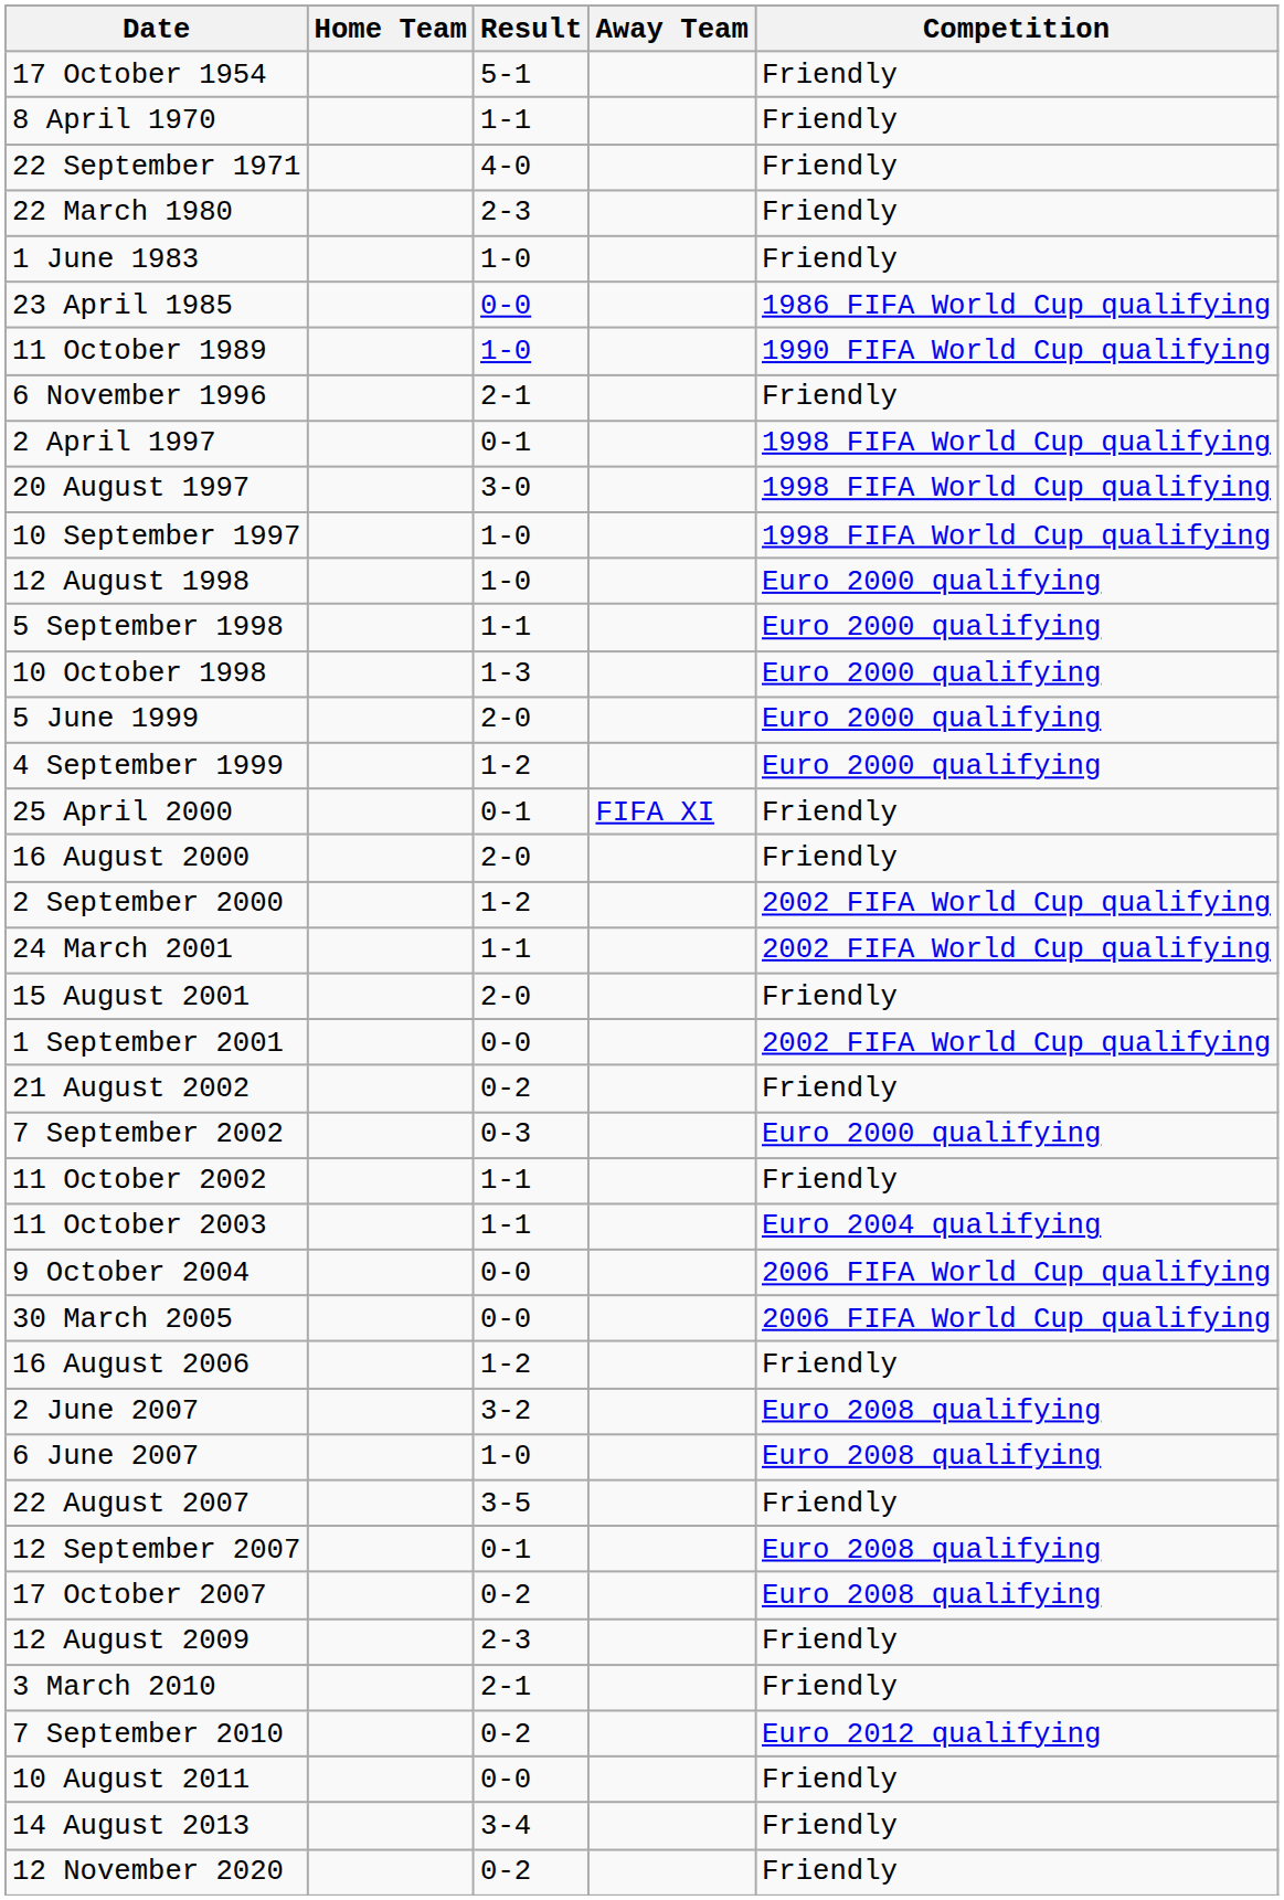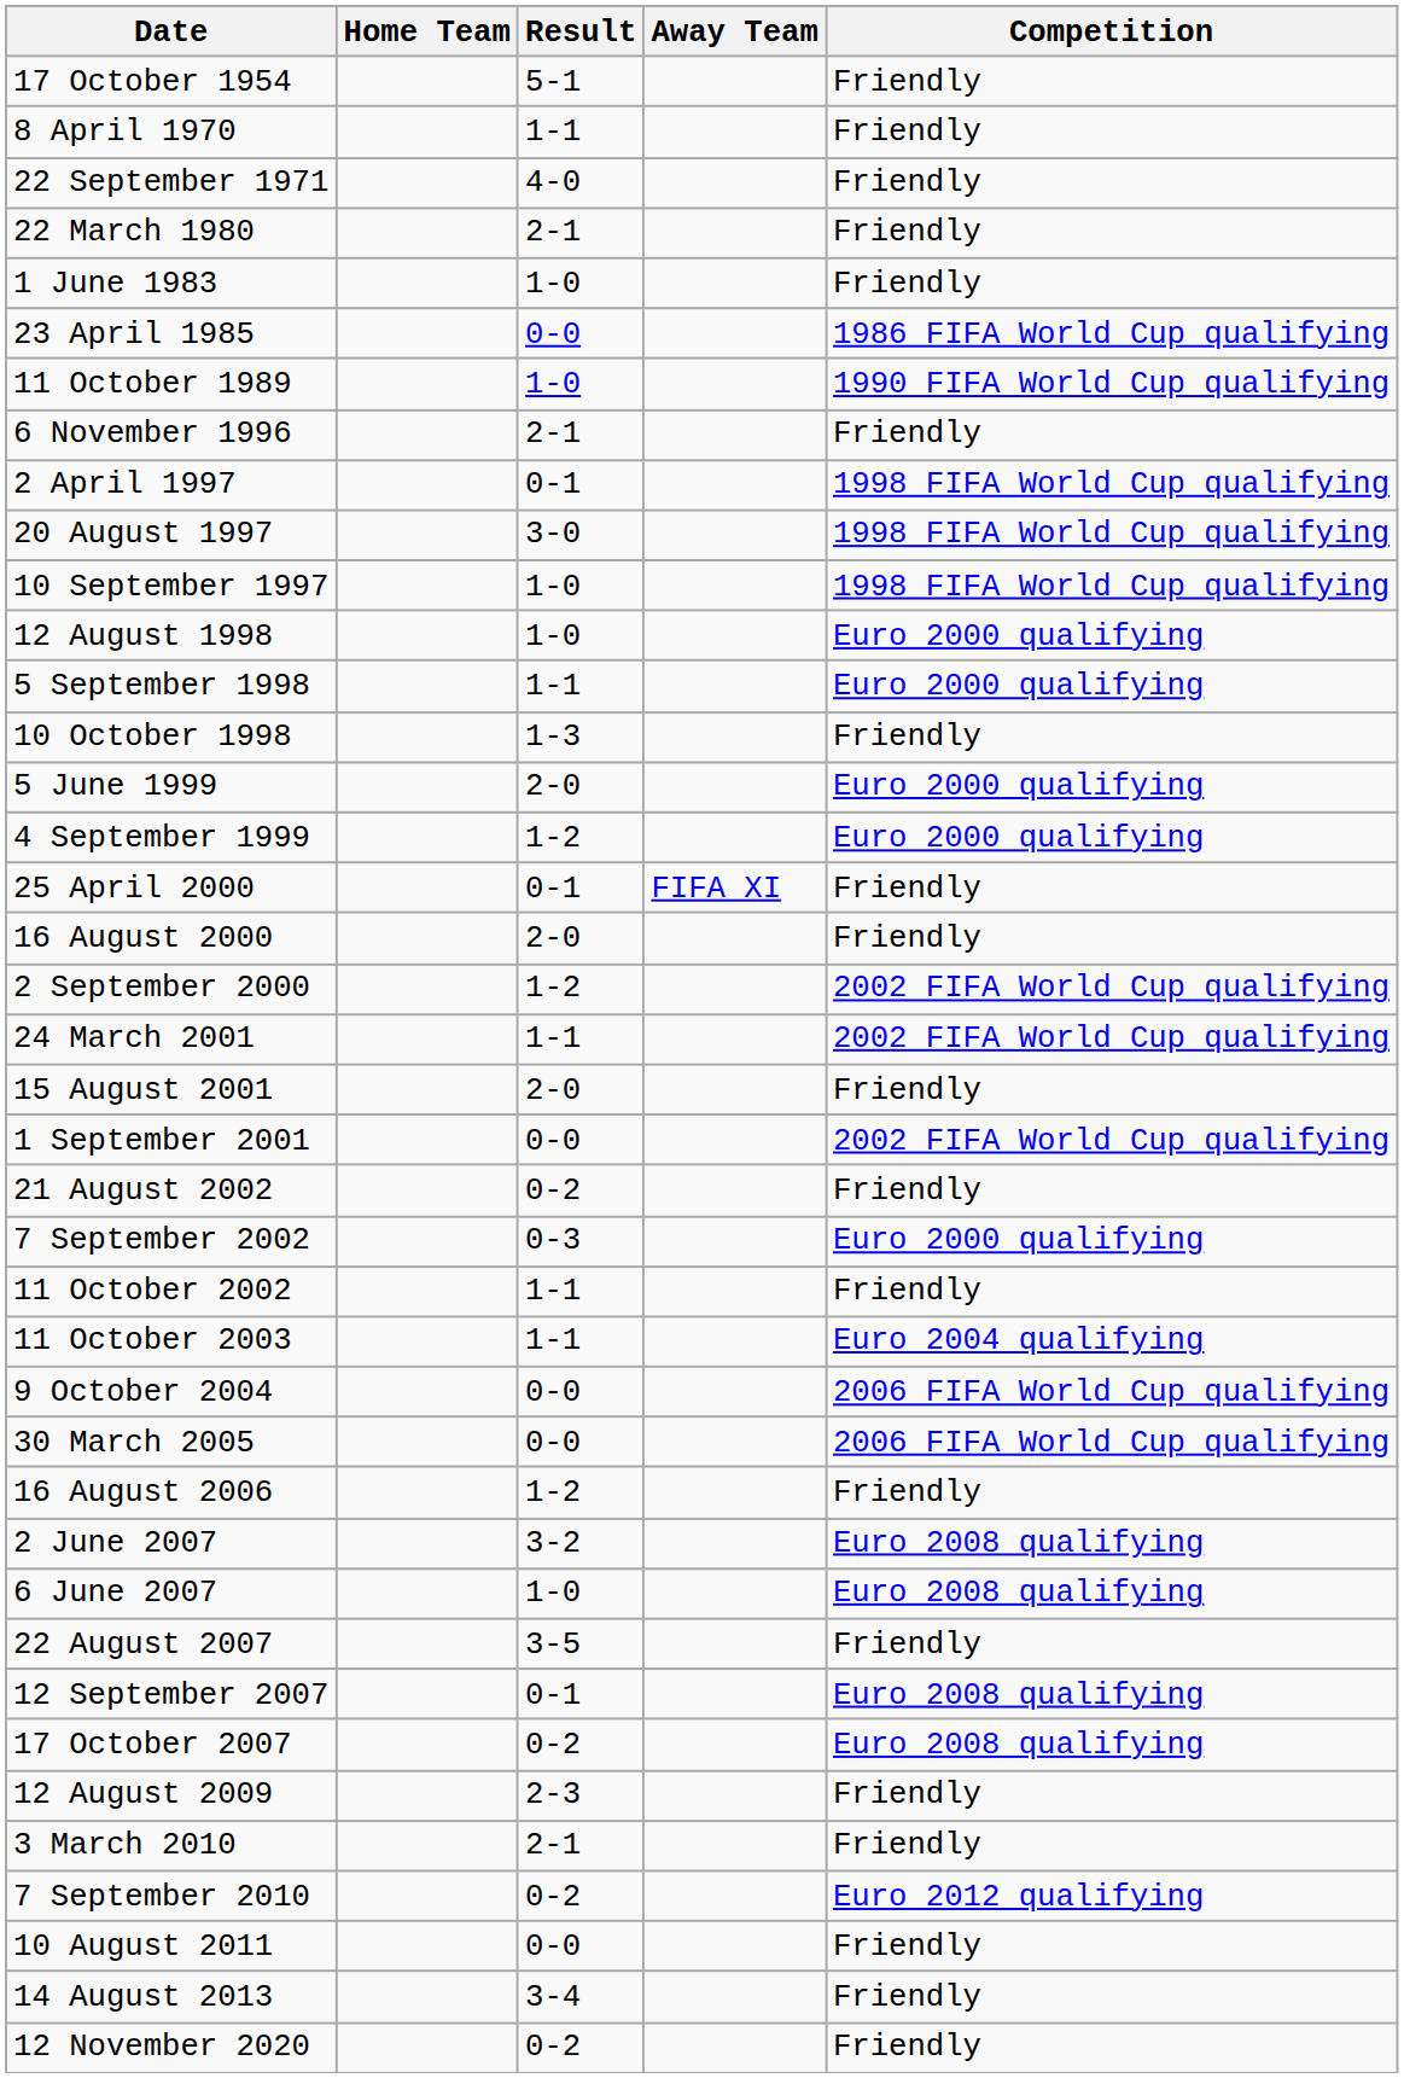22 March 1980 | Result: 2-3 -> 2-1
10 October 1998 | Competition: Euro 2000 qualifying -> Friendly
